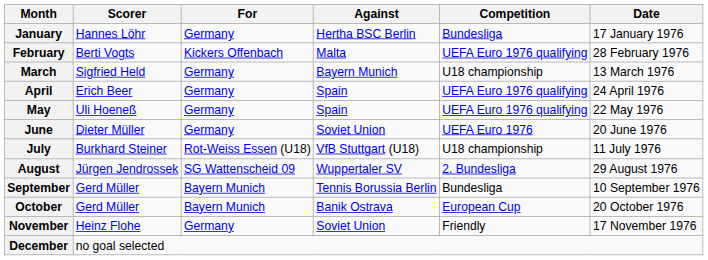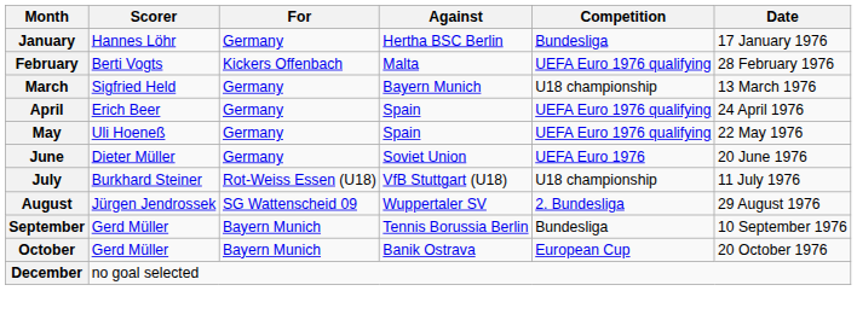- row: November | Heinz Flohe | Germany | Soviet Union | Friendly | 17 November 1976
